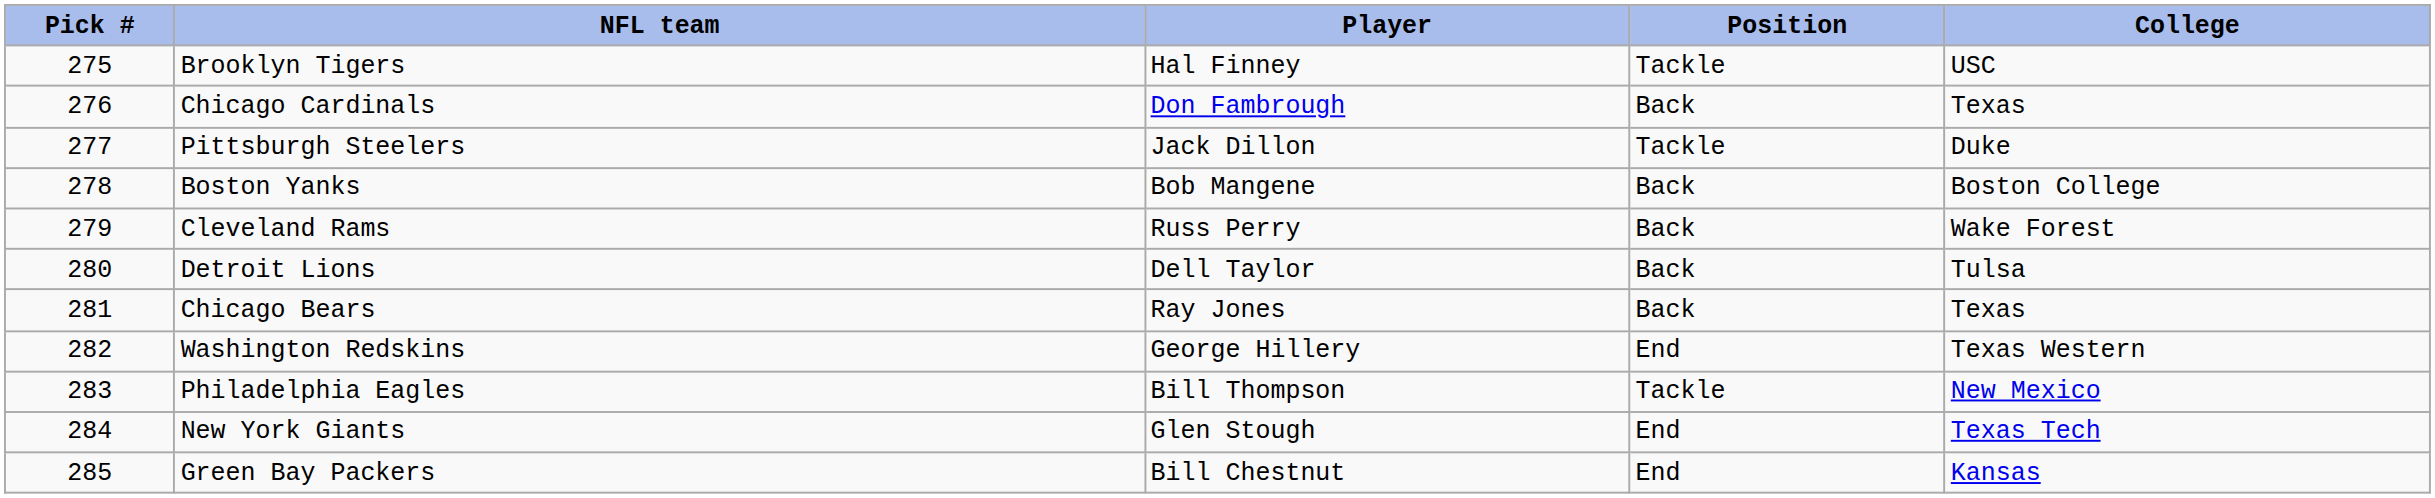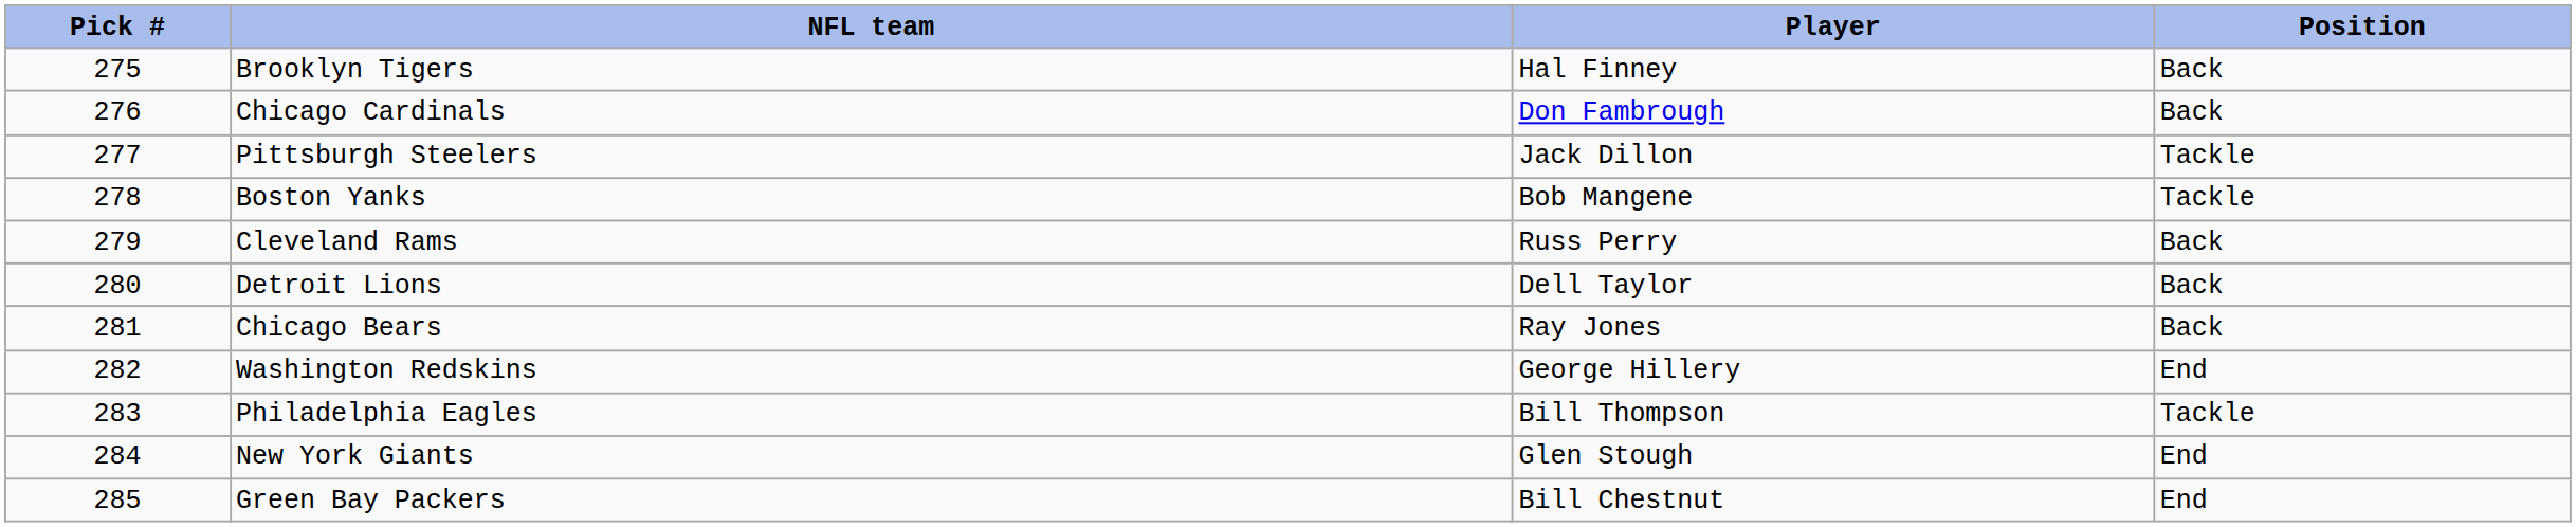- column: College | USC | Texas | Duke | Boston College | Wake Forest | Tulsa | Texas | Texas Western | New Mexico | Texas Tech | Kansas
Brooklyn Tigers | Position: Tackle -> Back
Boston Yanks | Position: Back -> Tackle
